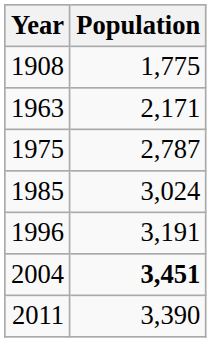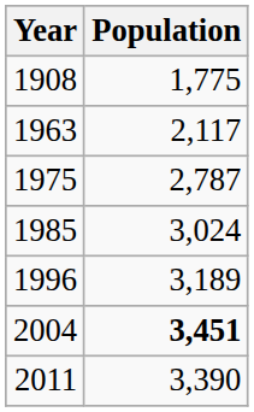1963 | Population: 2,171 -> 2,117
1996 | Population: 3,191 -> 3,189
